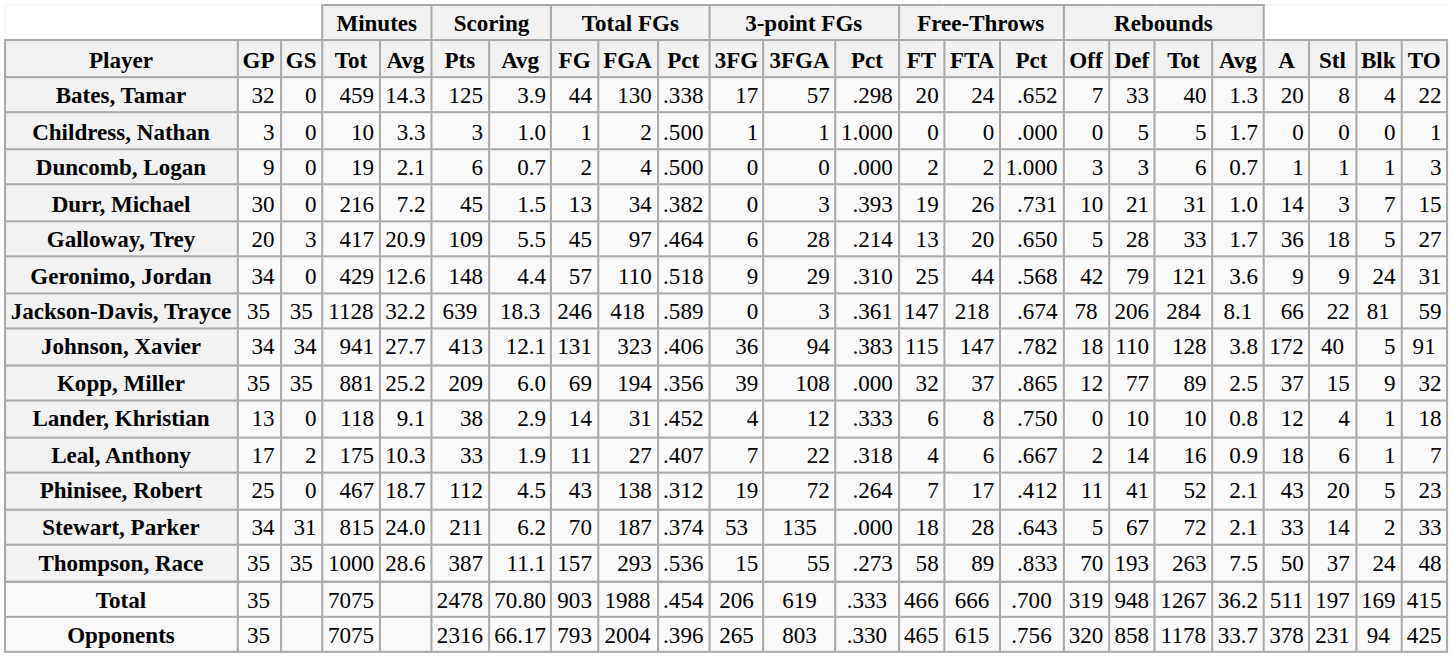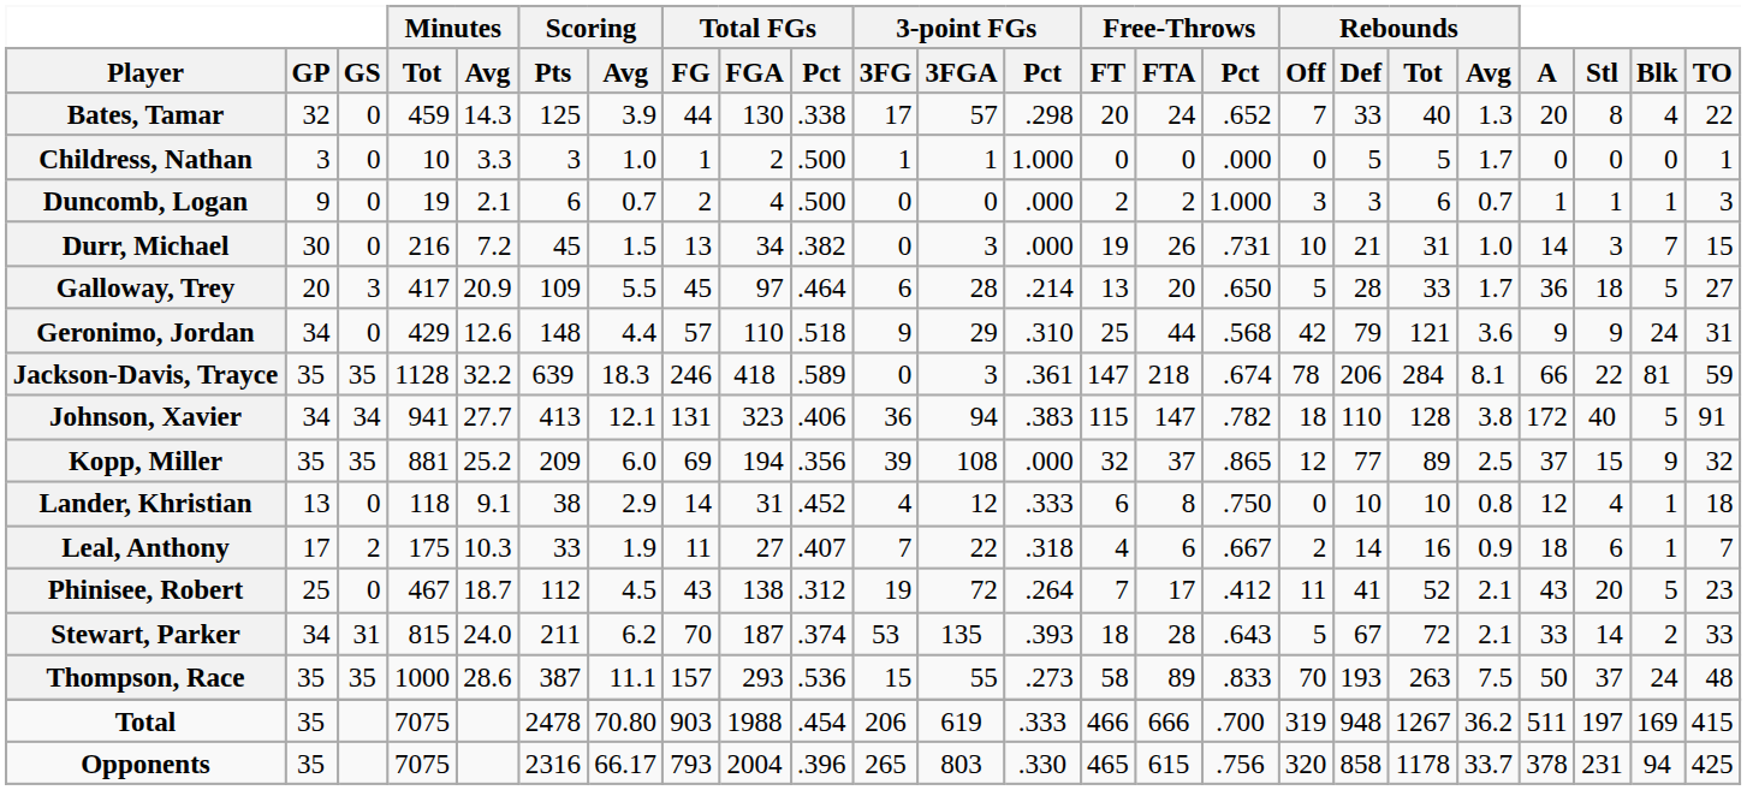Durr, Michael | 3-point FGs / Pct: .393 -> .000
Stewart, Parker | 3-point FGs / Pct: .000 -> .393
